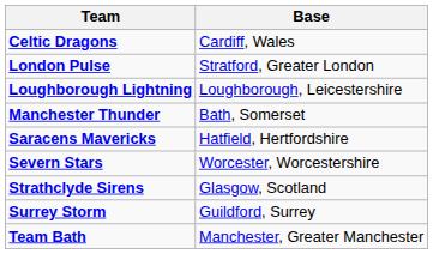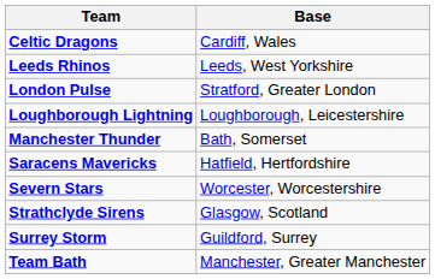+ row: Leeds Rhinos | Leeds, West Yorkshire
